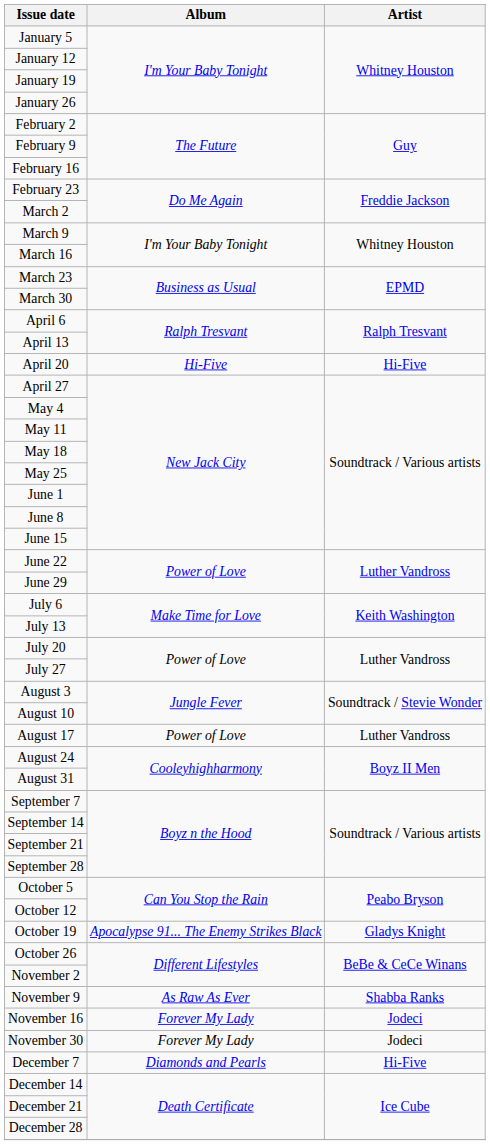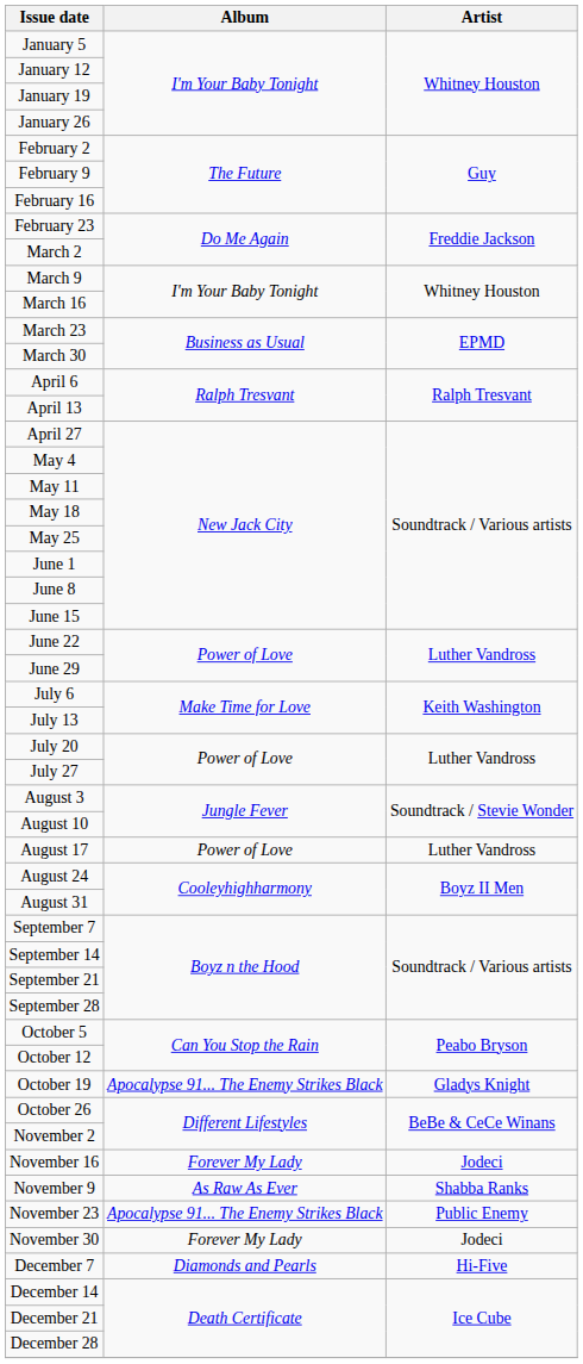- row: April 20 | Hi-Five | Hi-Five
rows swapped: November 9 <-> November 16
+ row: November 23 | Apocalypse 91... The Enemy Strikes Black | Public Enemy
